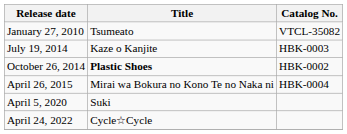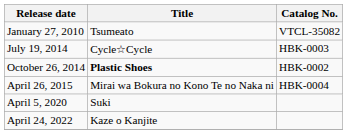July 19, 2014 | Title: Kaze o Kanjite -> Cycle☆Cycle
April 24, 2022 | Title: Cycle☆Cycle -> Kaze o Kanjite
